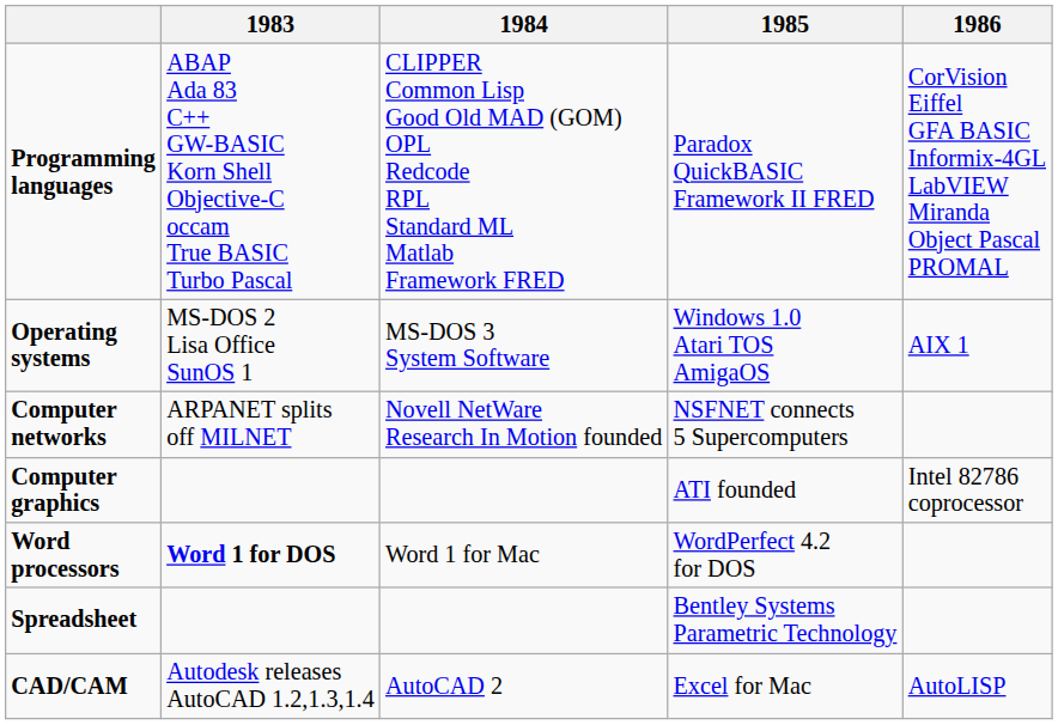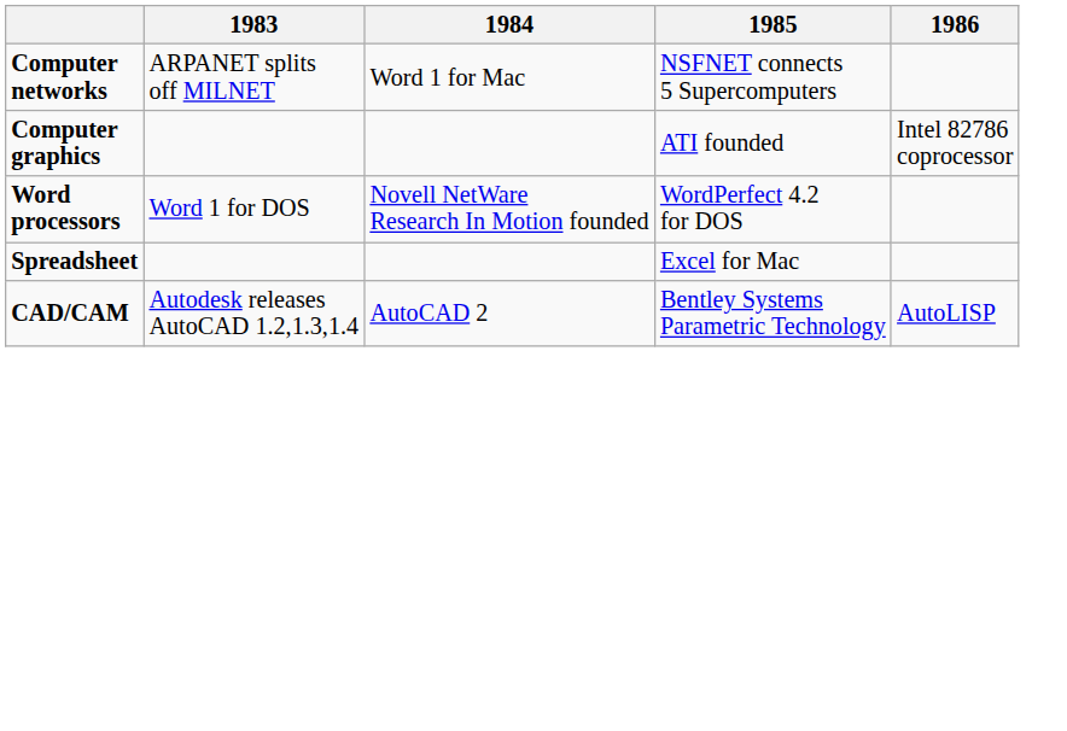- row: Programming languages | ABAP Ada 83 C++ GW-BASIC Korn Shell Objective-C occam True BASIC Turbo Pascal | CLIPPER Common Lisp Good Old MAD (GOM) OPL Redcode RPL Standard ML Matlab Framework FRED | Paradox QuickBASIC Framework II FRED | CorVision Eiffel GFA BASIC Informix-4GL LabVIEW Miranda Object Pascal PROMAL
- row: Operating systems | MS-DOS 2 Lisa Office SunOS 1 | MS-DOS 3 System Software | Windows 1.0 Atari TOS AmigaOS | AIX 1
Computer networks | 1984: Novell NetWare Research In Motion founded -> Word 1 for Mac
Word processors | 1983: bold -> normal
Word processors | 1984: Word 1 for Mac -> Novell NetWare Research In Motion founded
Spreadsheet | 1985: Bentley Systems Parametric Technology -> Excel for Mac
CAD/CAM | 1985: Excel for Mac -> Bentley Systems Parametric Technology
